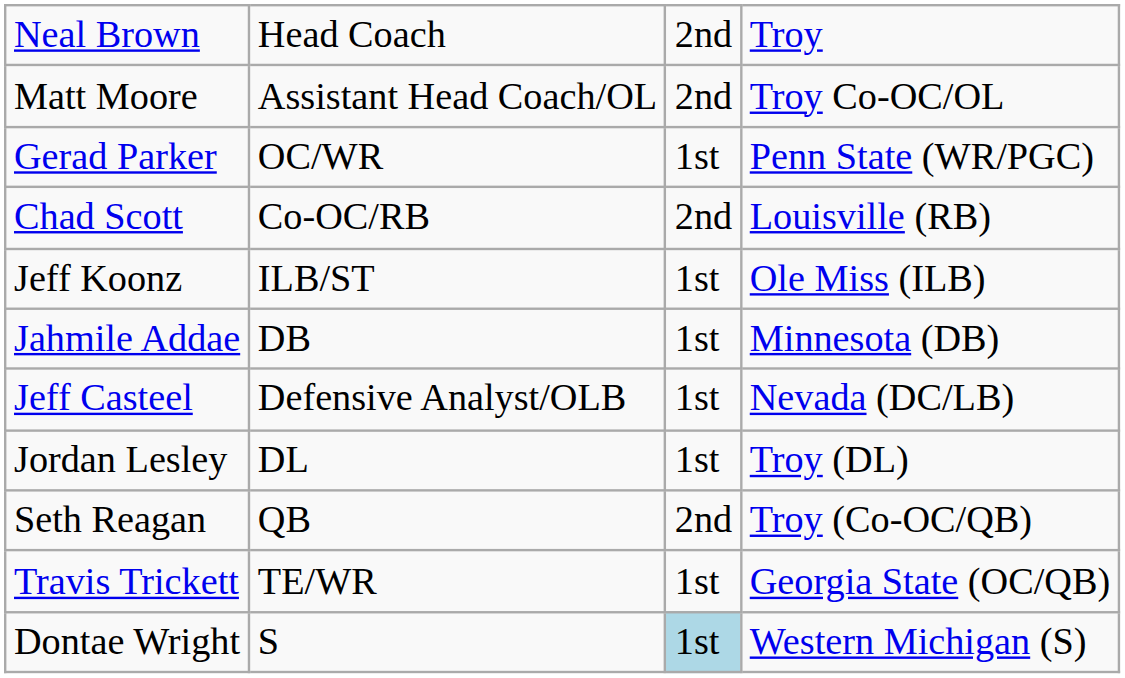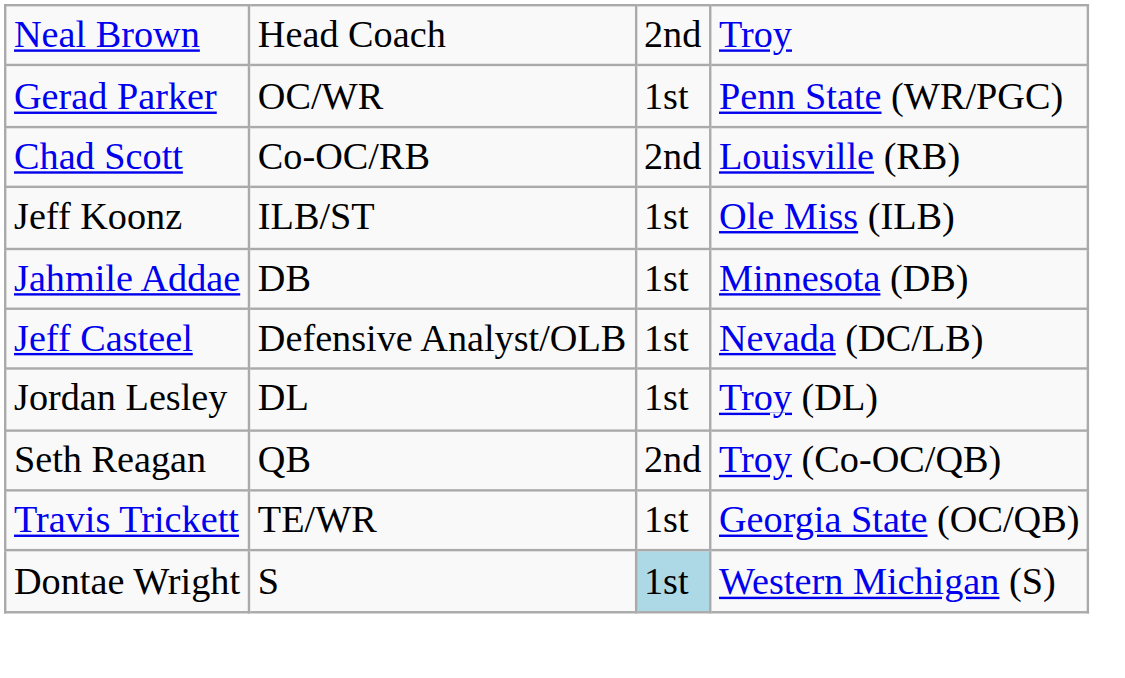- row: Matt Moore | Assistant Head Coach/OL | 2nd | Troy Co-OC/OL
